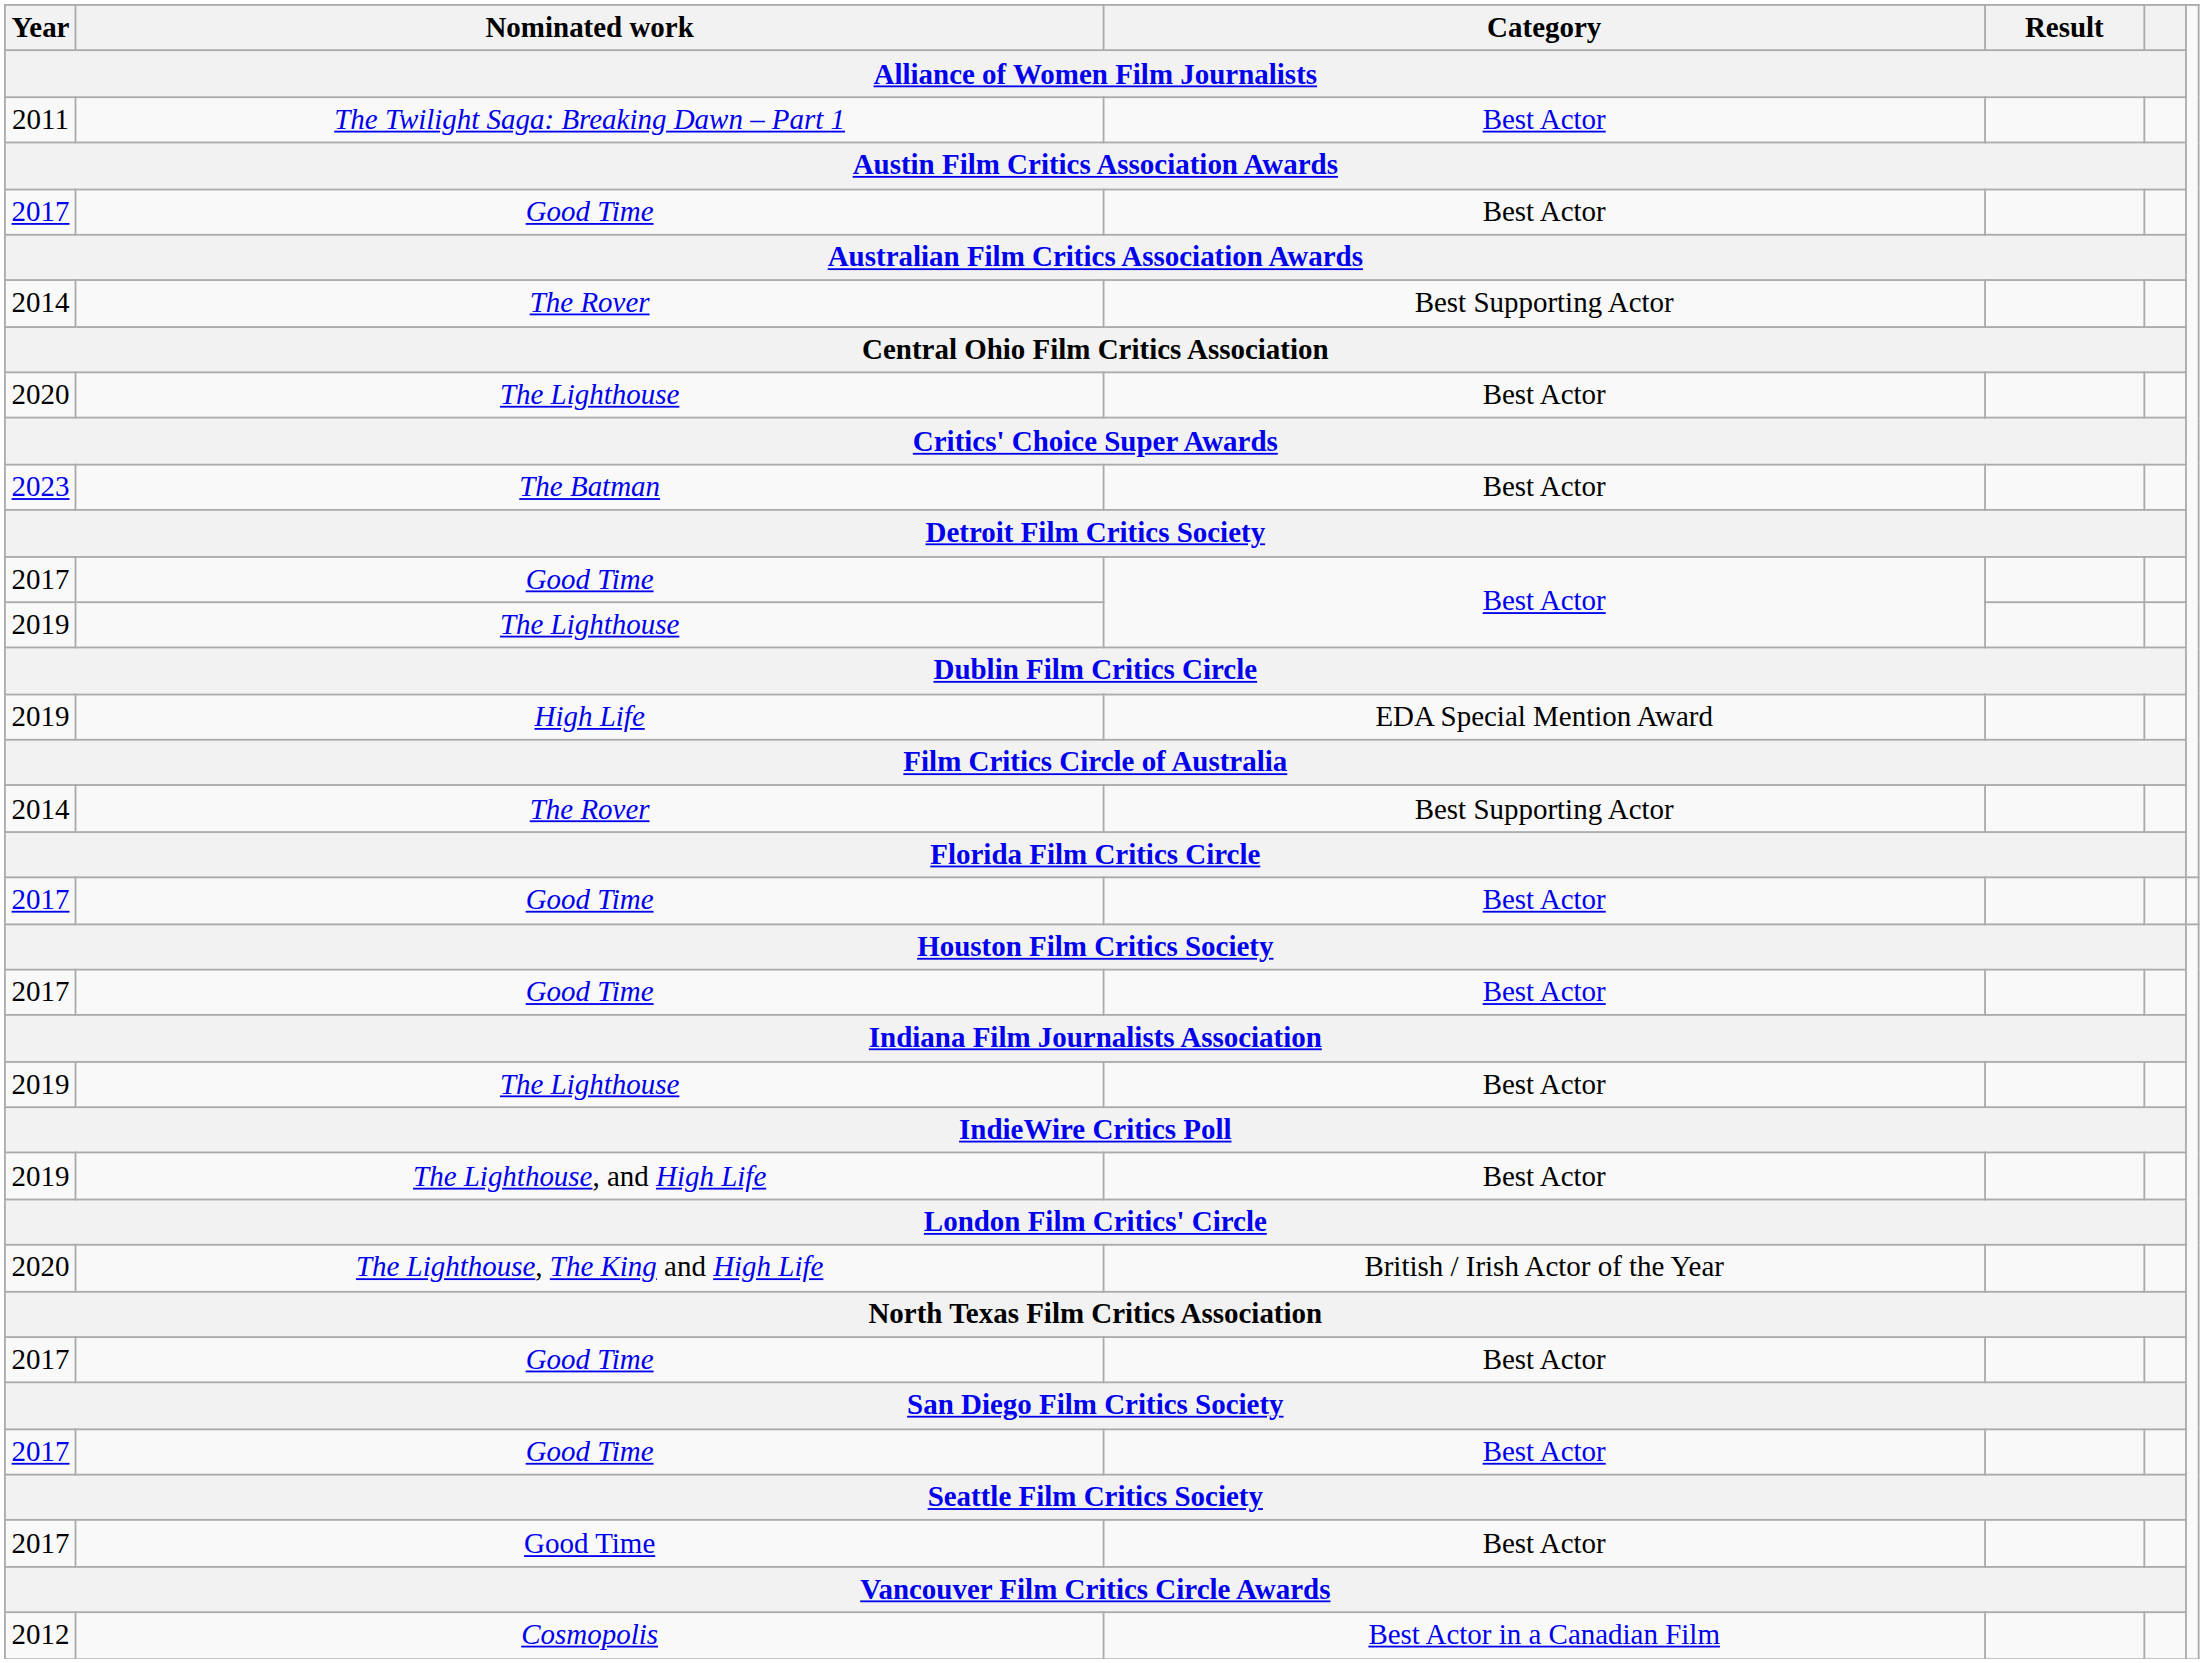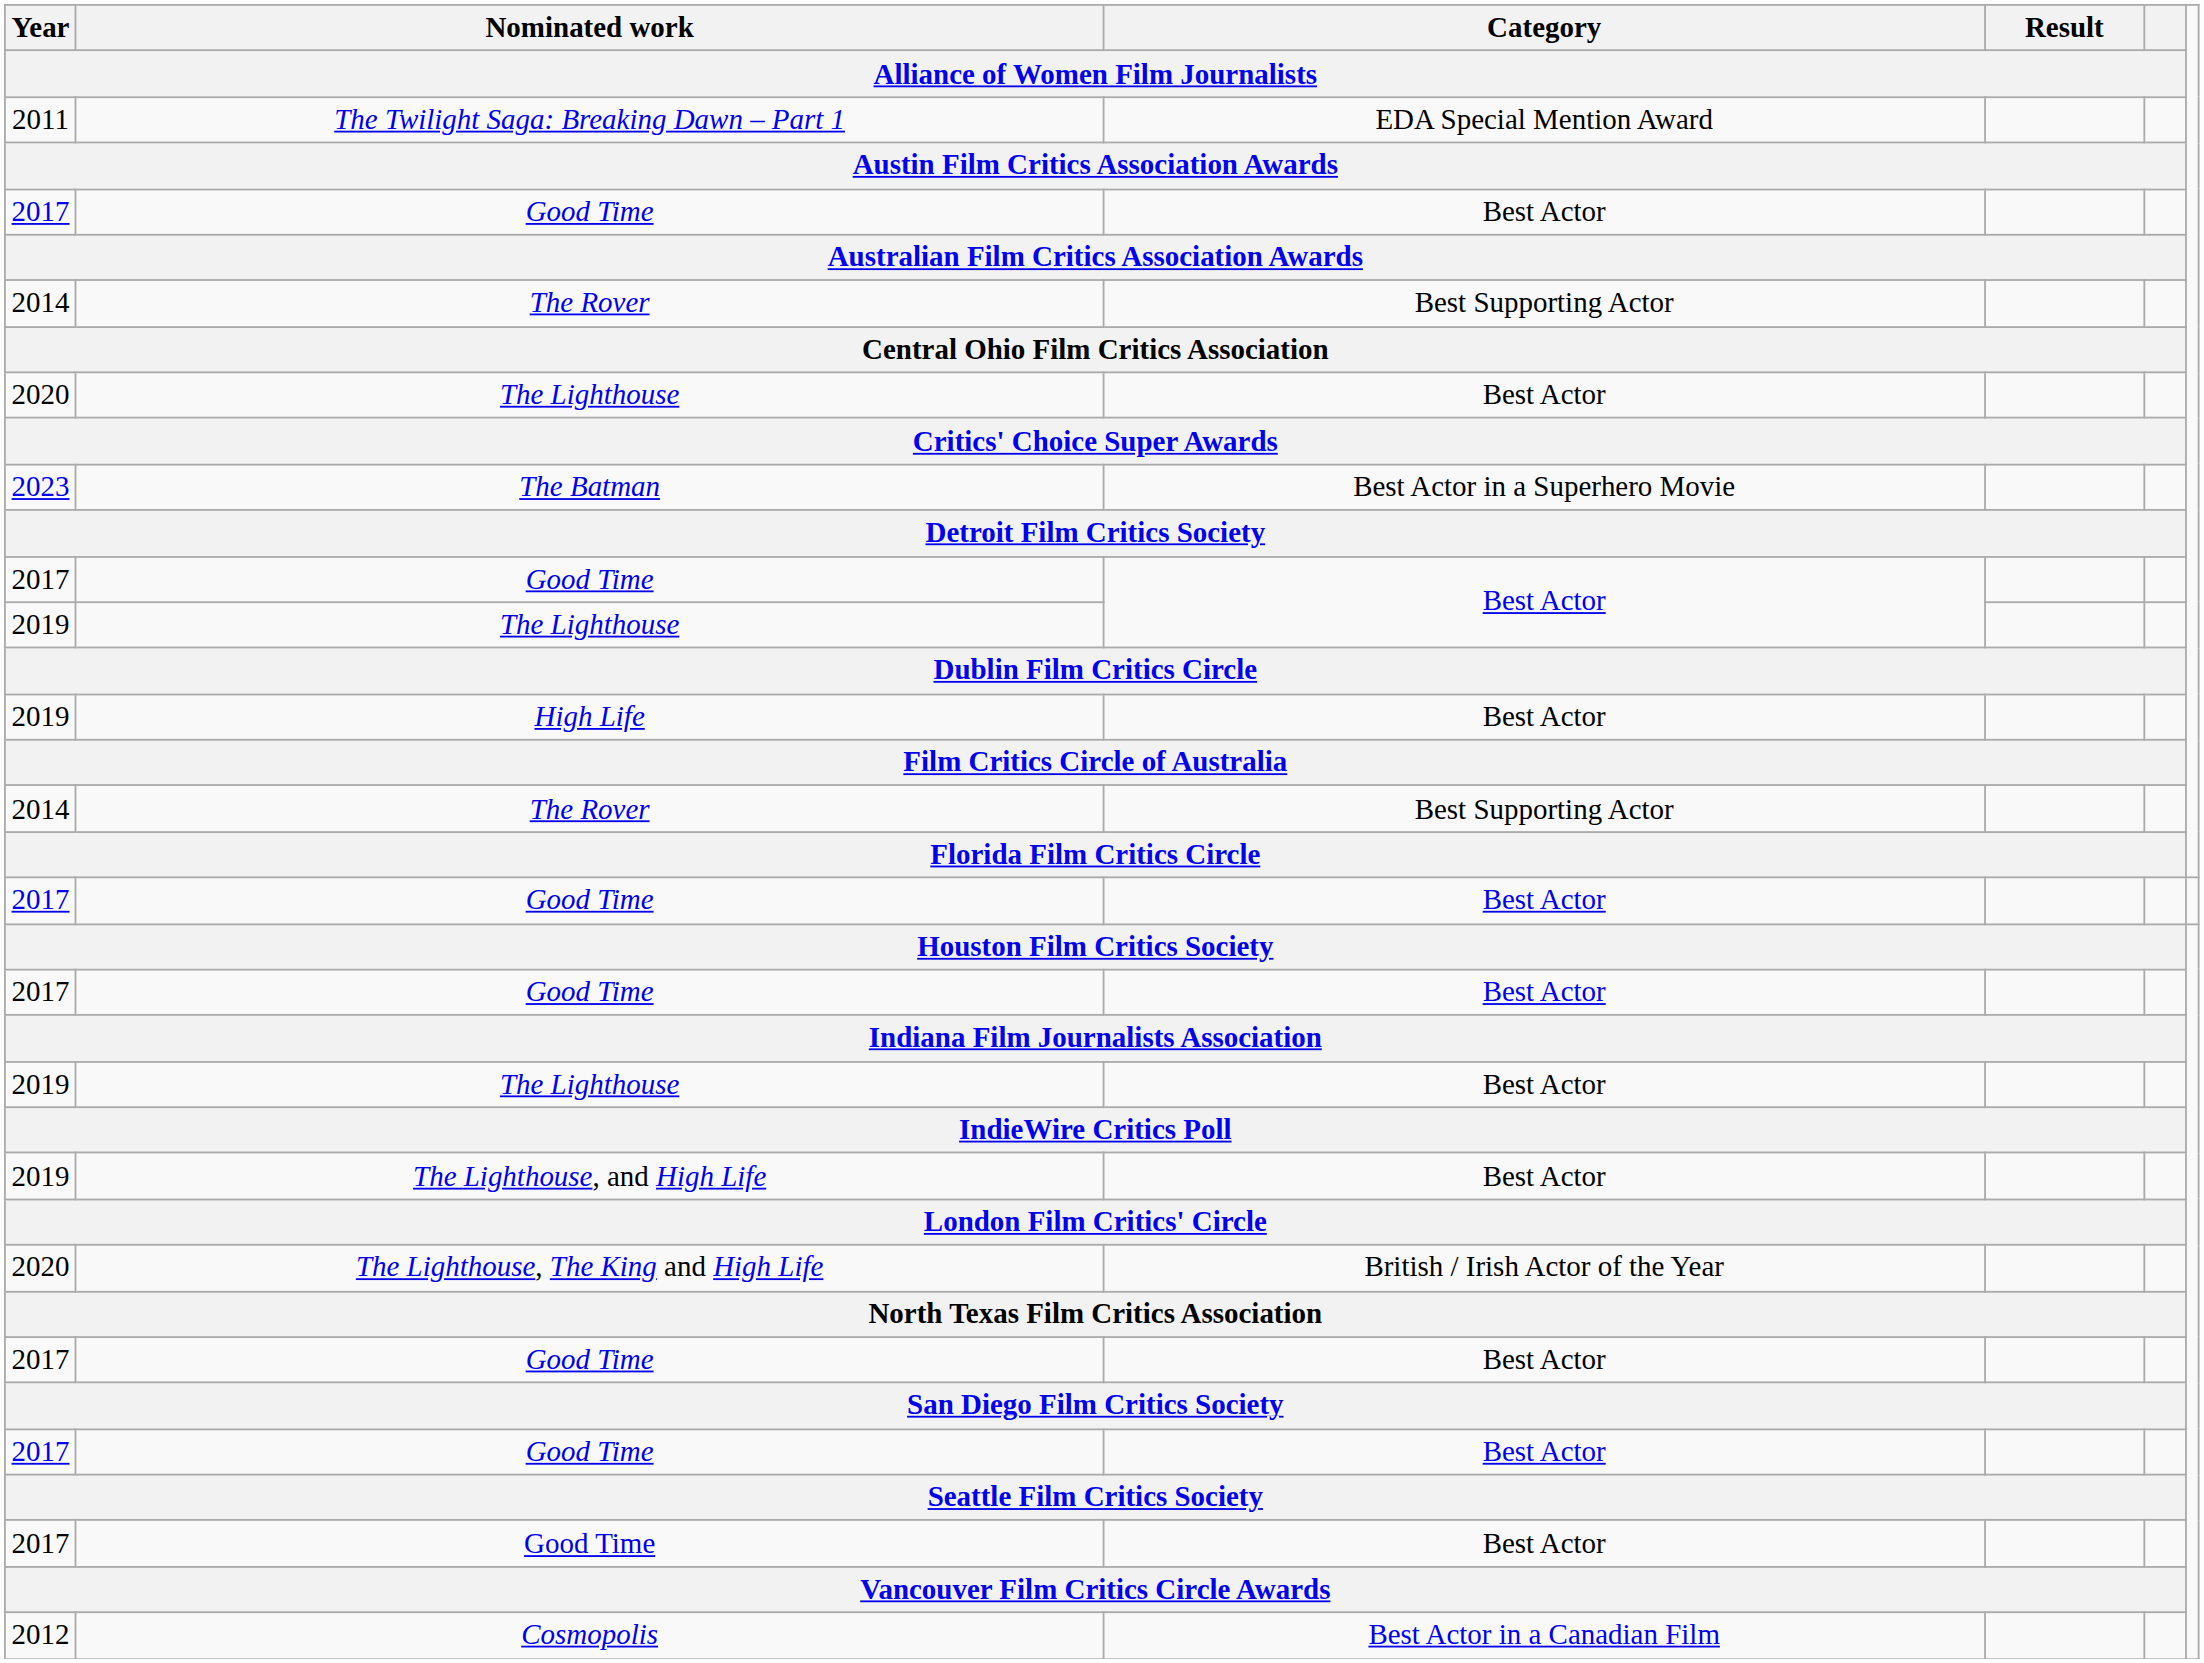The Twilight Saga: Breaking Dawn – Part 1 | Category / Alliance of Women Film Journalists: Best Actor -> EDA Special Mention Award
The Batman | Category / Alliance of Women Film Journalists: Best Actor -> Best Actor in a Superhero Movie
High Life | Category / Alliance of Women Film Journalists: EDA Special Mention Award -> Best Actor
